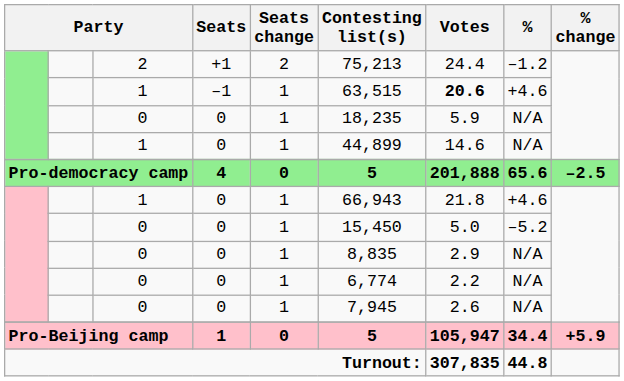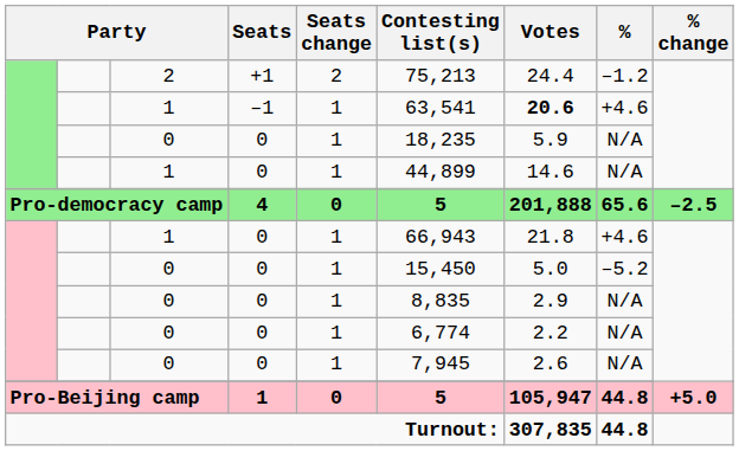1 / –1 | Contesting list(s): 63,515 -> 63,541
Pro-Beijing camp | %: 34.4 -> 44.8
Pro-Beijing camp | % change: +5.9 -> +5.0
